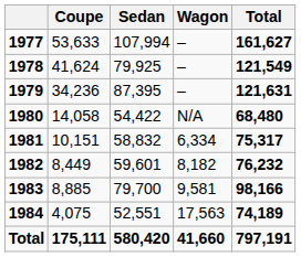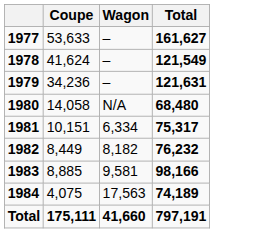- column: Sedan | 107,994 | 79,925 | 87,395 | 54,422 | 58,832 | 59,601 | 79,700 | 52,551 | 580,420
